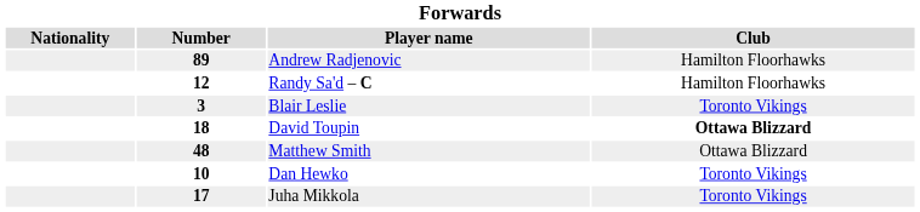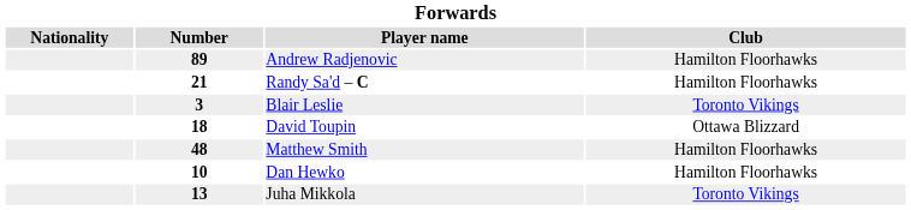Randy Sa'd – C | Number: 12 -> 21
David Toupin | Club: bold -> normal
Matthew Smith | Club: Ottawa Blizzard -> Hamilton Floorhawks
Dan Hewko | Club: Toronto Vikings -> Hamilton Floorhawks
Juha Mikkola | Number: 17 -> 13
